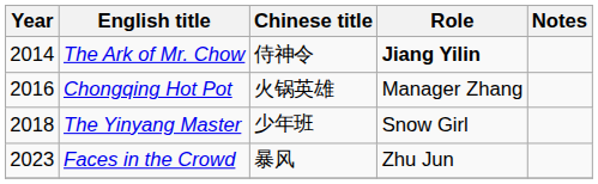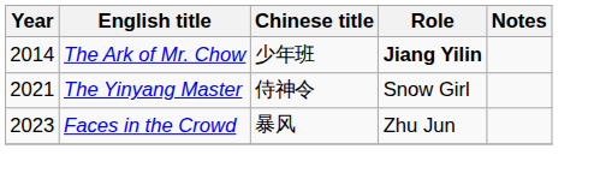The Ark of Mr. Chow | Chinese title: 侍神令 -> 少年班
- row: 2016 | Chongqing Hot Pot | 火锅英雄 | Manager Zhang
The Yinyang Master | Year: 2018 -> 2021
The Yinyang Master | Chinese title: 少年班 -> 侍神令
